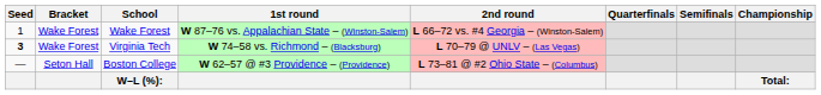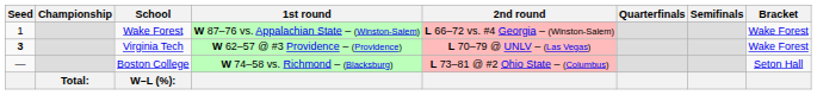columns swapped: Bracket <-> Championship
Virginia Tech | 1st round: W 74–58 vs. Richmond – (Blacksburg) -> W 62–57 @ #3 Providence – (Providence)
Boston College | 1st round: W 62–57 @ #3 Providence – (Providence) -> W 74–58 vs. Richmond – (Blacksburg)
